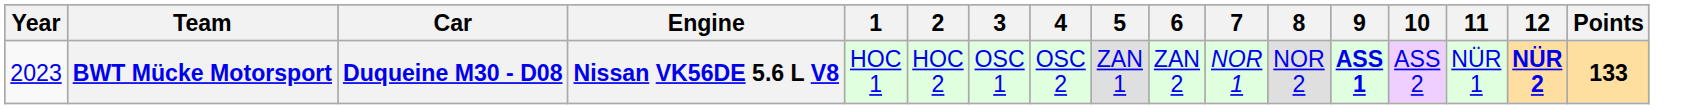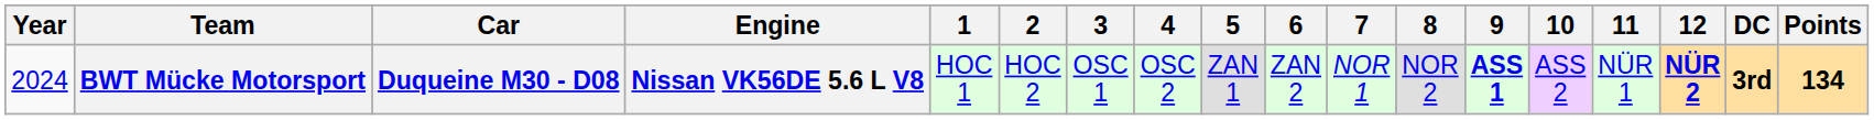+ column: DC | 3rd
BWT Mücke Motorsport | Year: 2023 -> 2024
BWT Mücke Motorsport | Points: 133 -> 134
